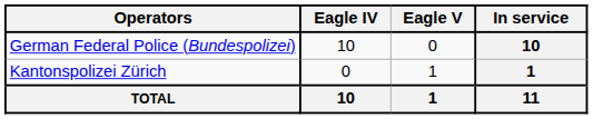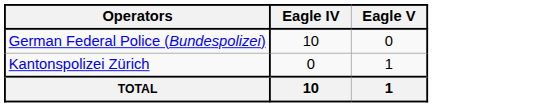- column: In service | 10 | 1 | 11
